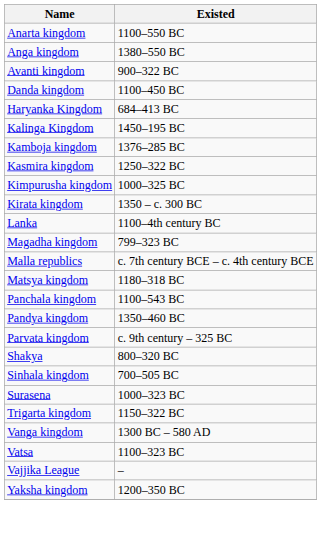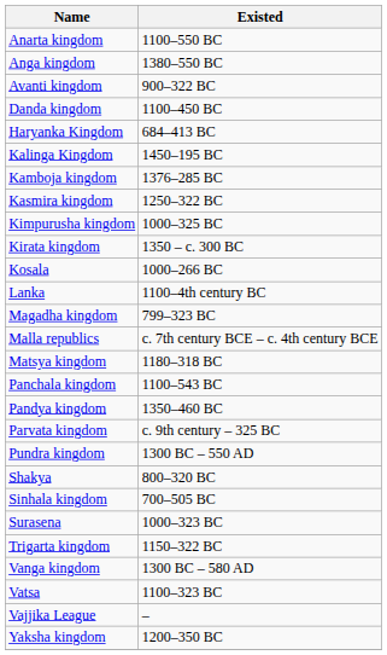+ row: Kosala | 1000–266 BC
+ row: Pundra kingdom | 1300 BC – 550 AD
